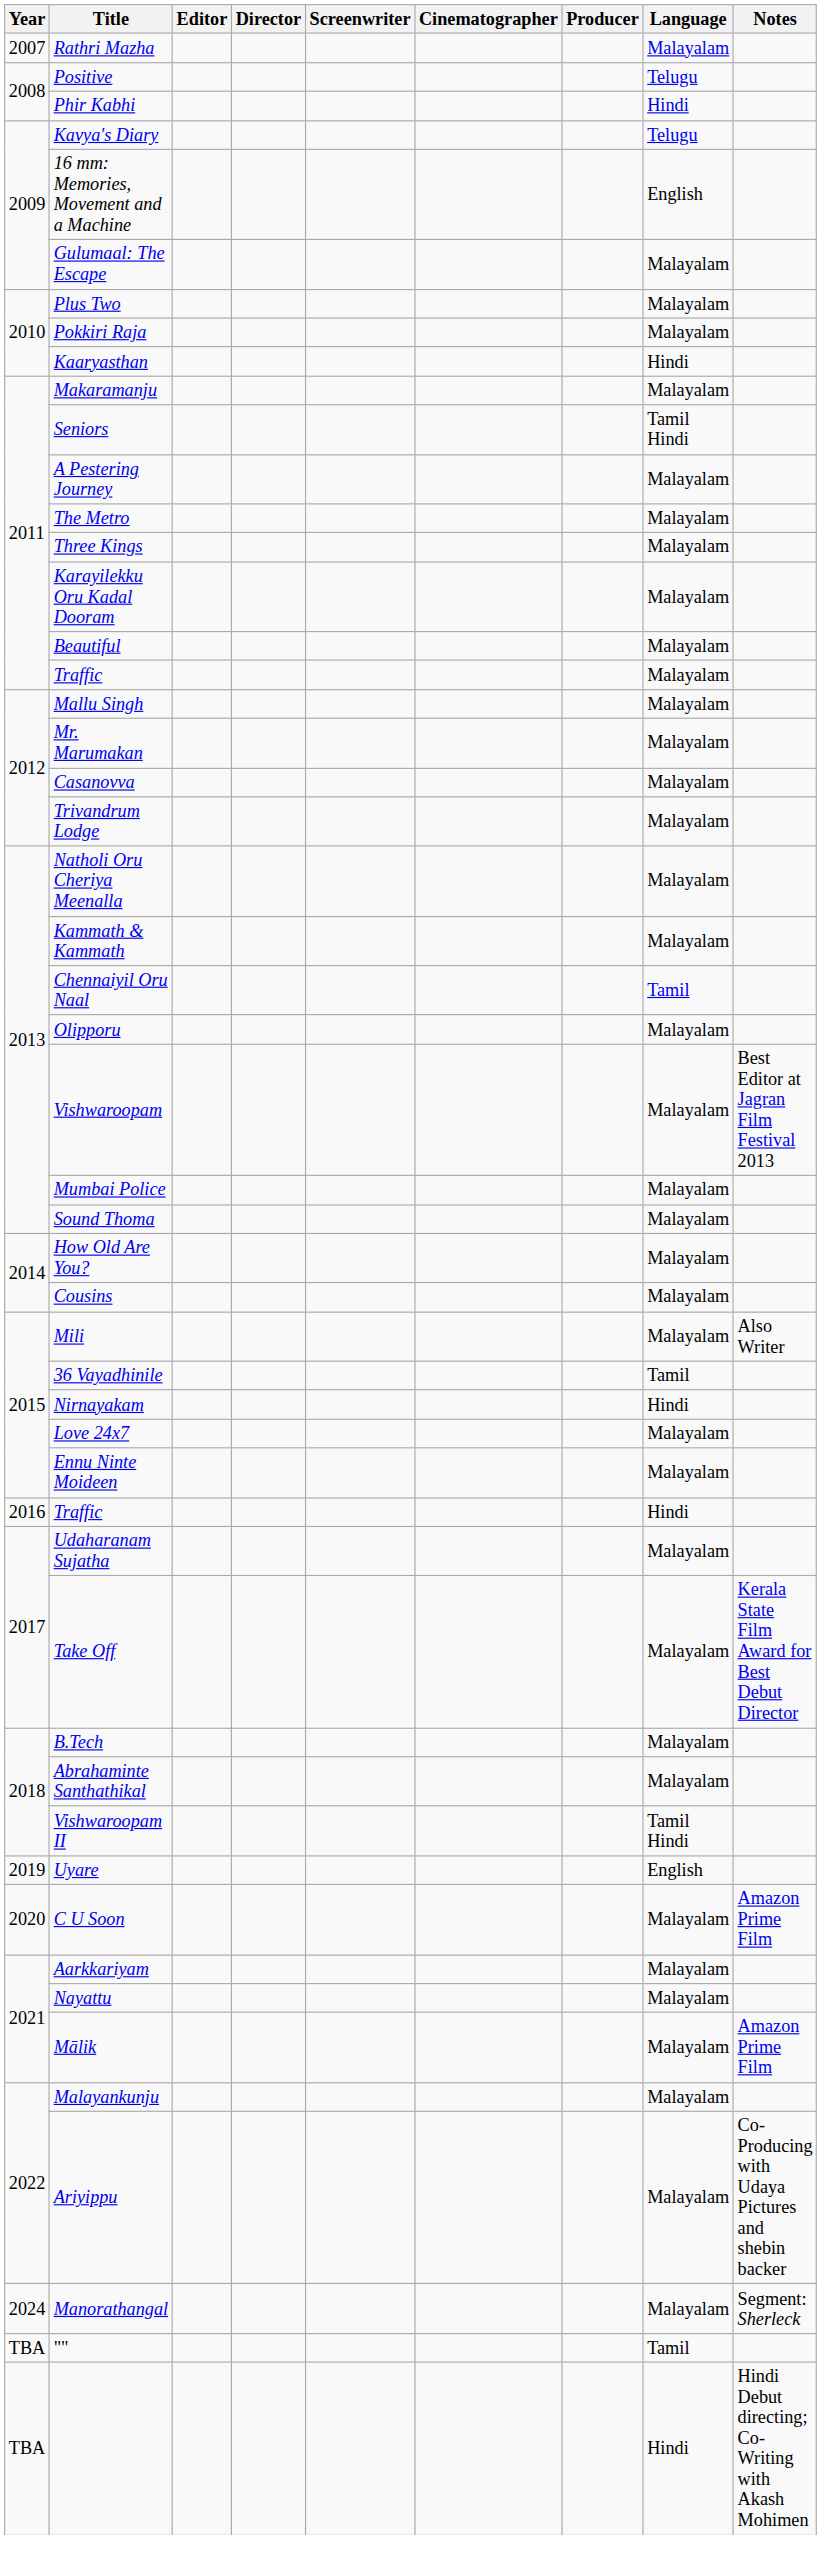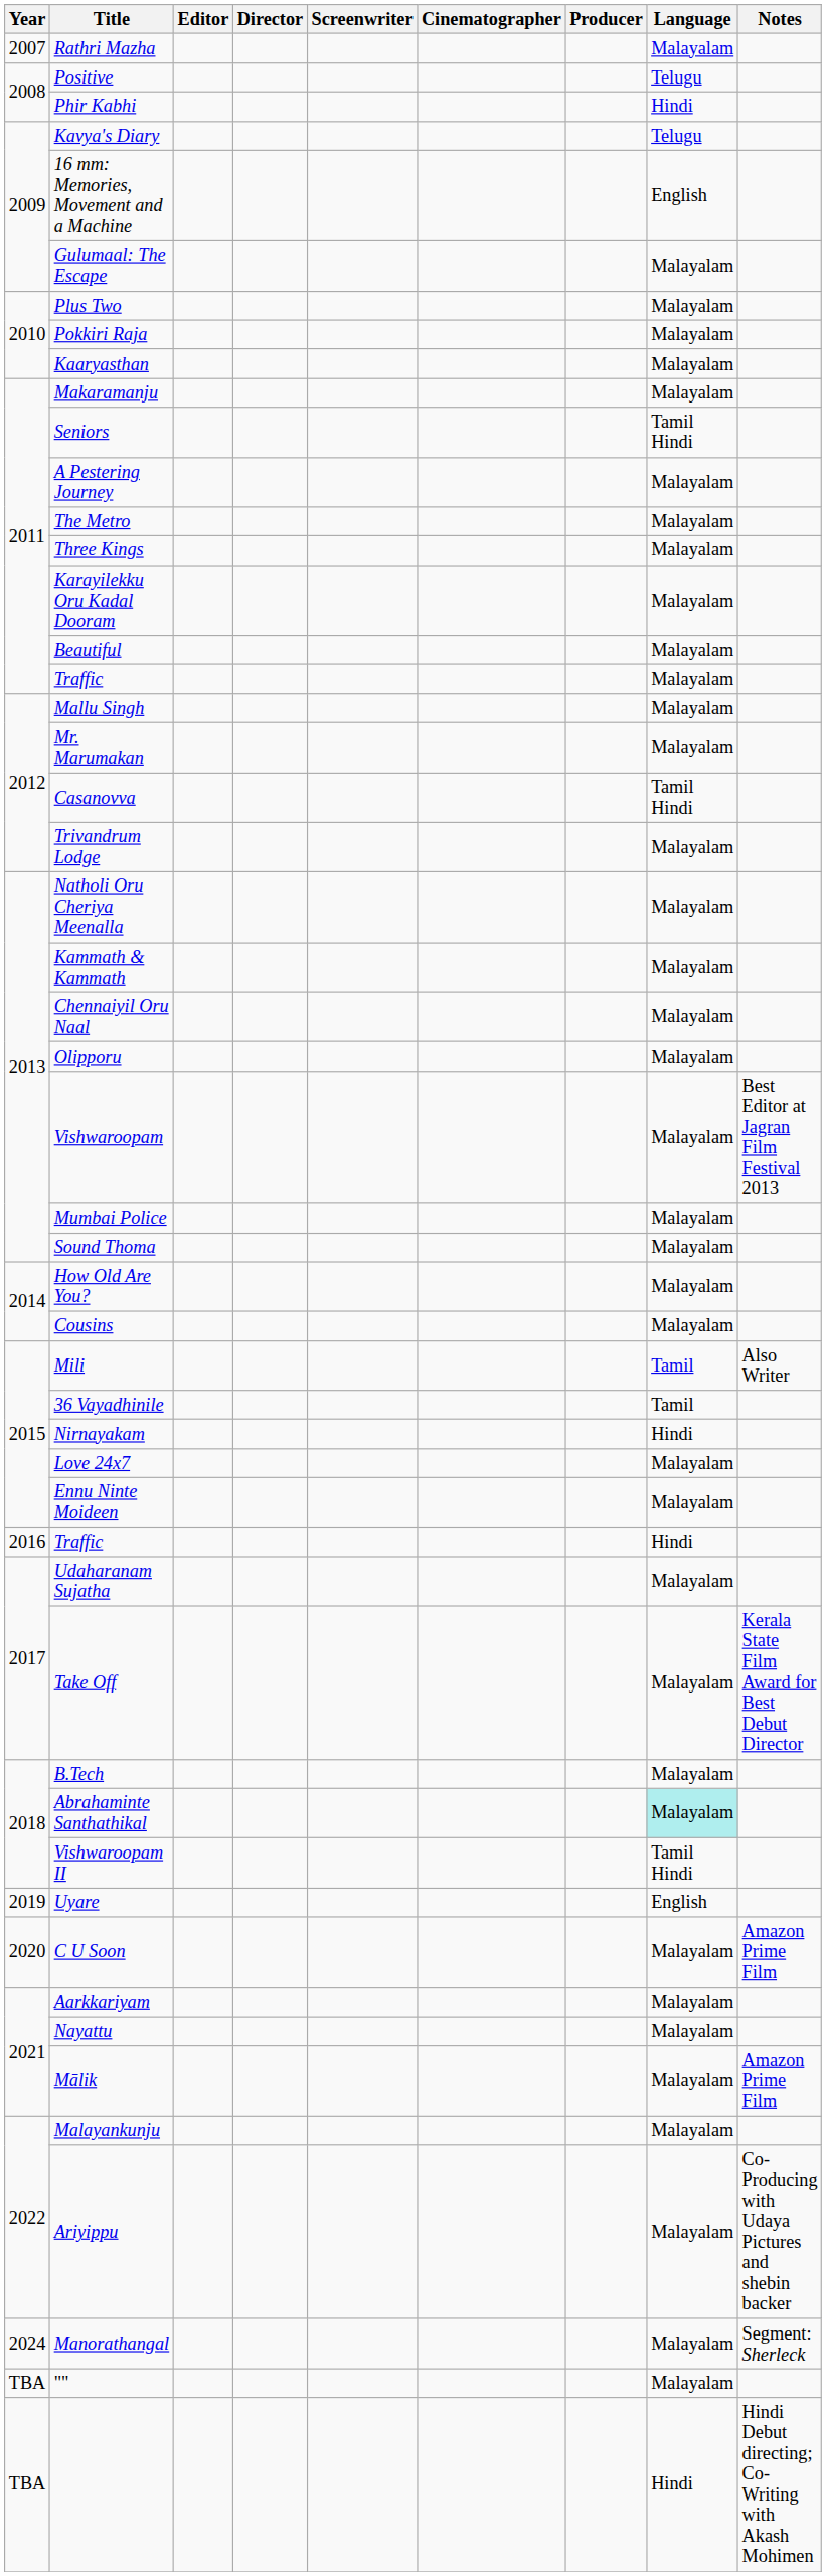Kaaryasthan | Language: Hindi -> Malayalam
Casanovva | Language: Malayalam -> Tamil Hindi
Chennaiyil Oru Naal | Language: Tamil -> Malayalam
Mili | Language: Malayalam -> Tamil
Abrahaminte Santhathikal | Language: no background -> paleturquoise background
"" | Language: Tamil -> Malayalam
